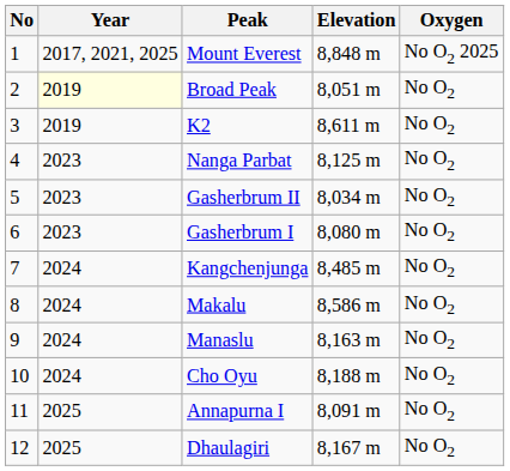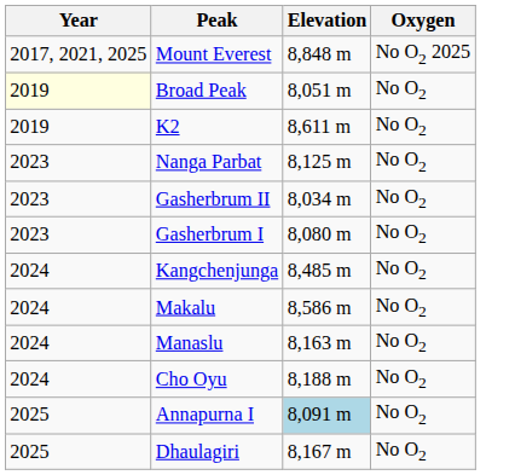- column: No | 1 | 2 | 3 | 4 | 5 | 6 | 7 | 8 | 9 | 10 | 11 | 12
Annapurna I | Elevation: no background -> lightblue background
